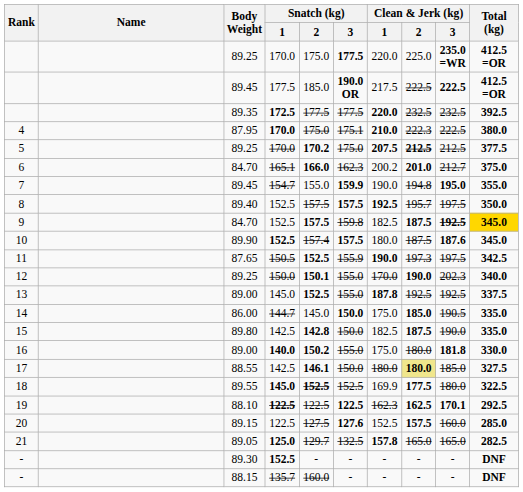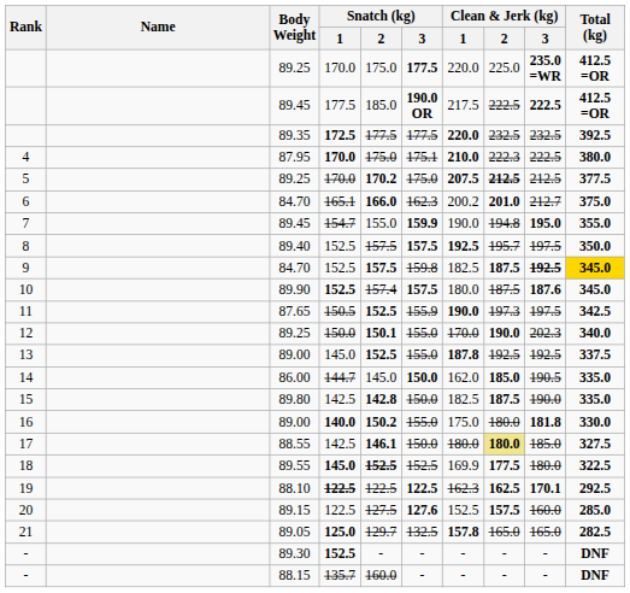14 | Clean & Jerk (kg) / 1: 175.0 -> 162.0
